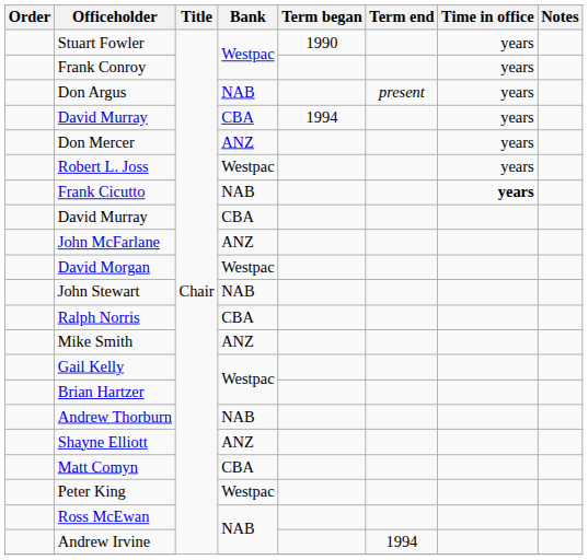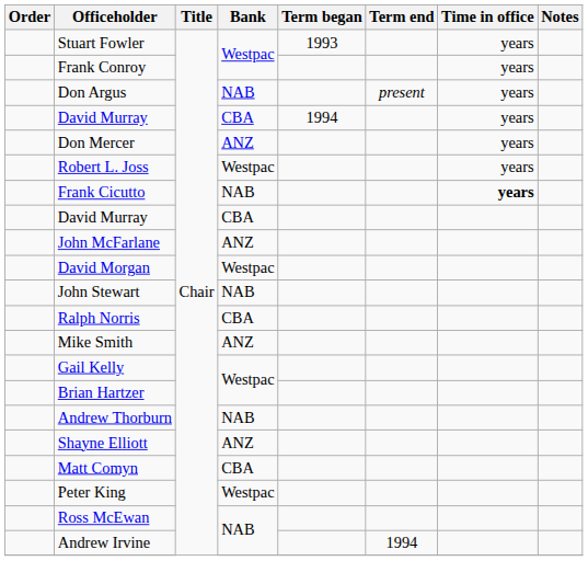Stuart Fowler | Term began: 1990 -> 1993
